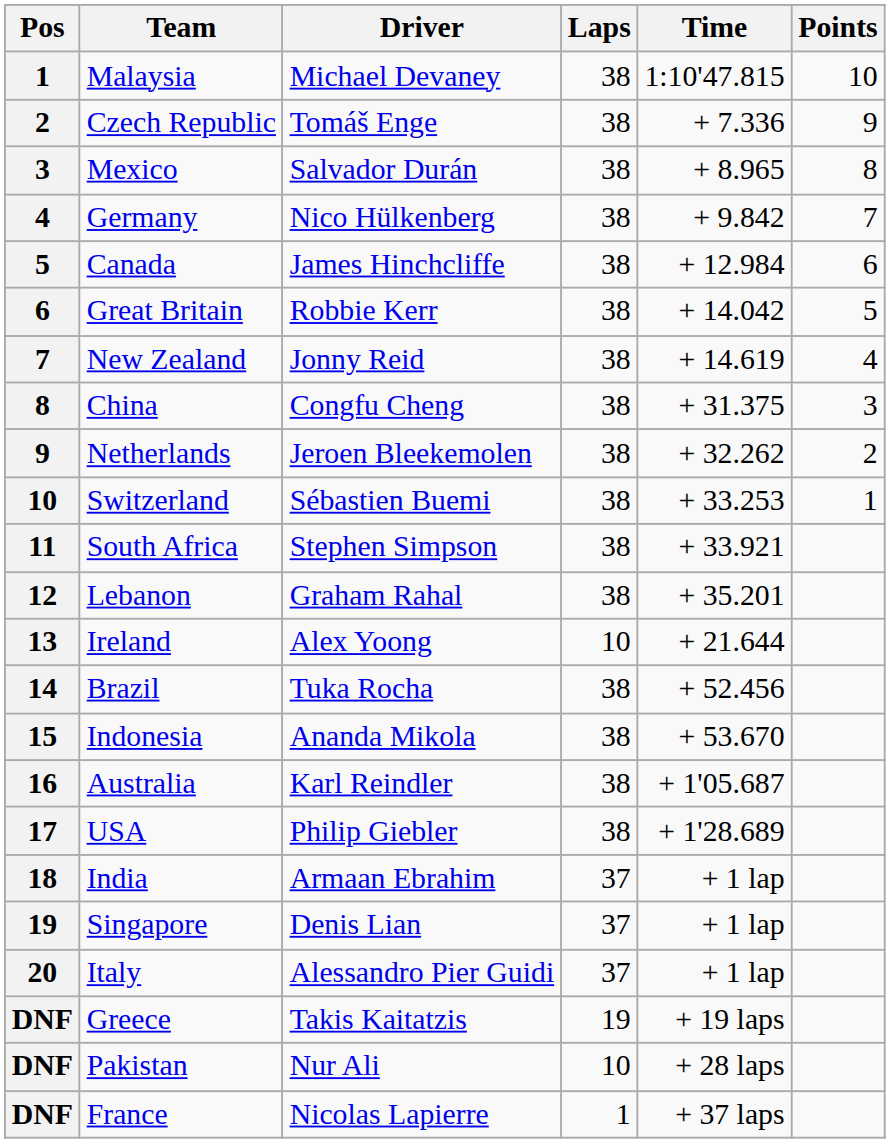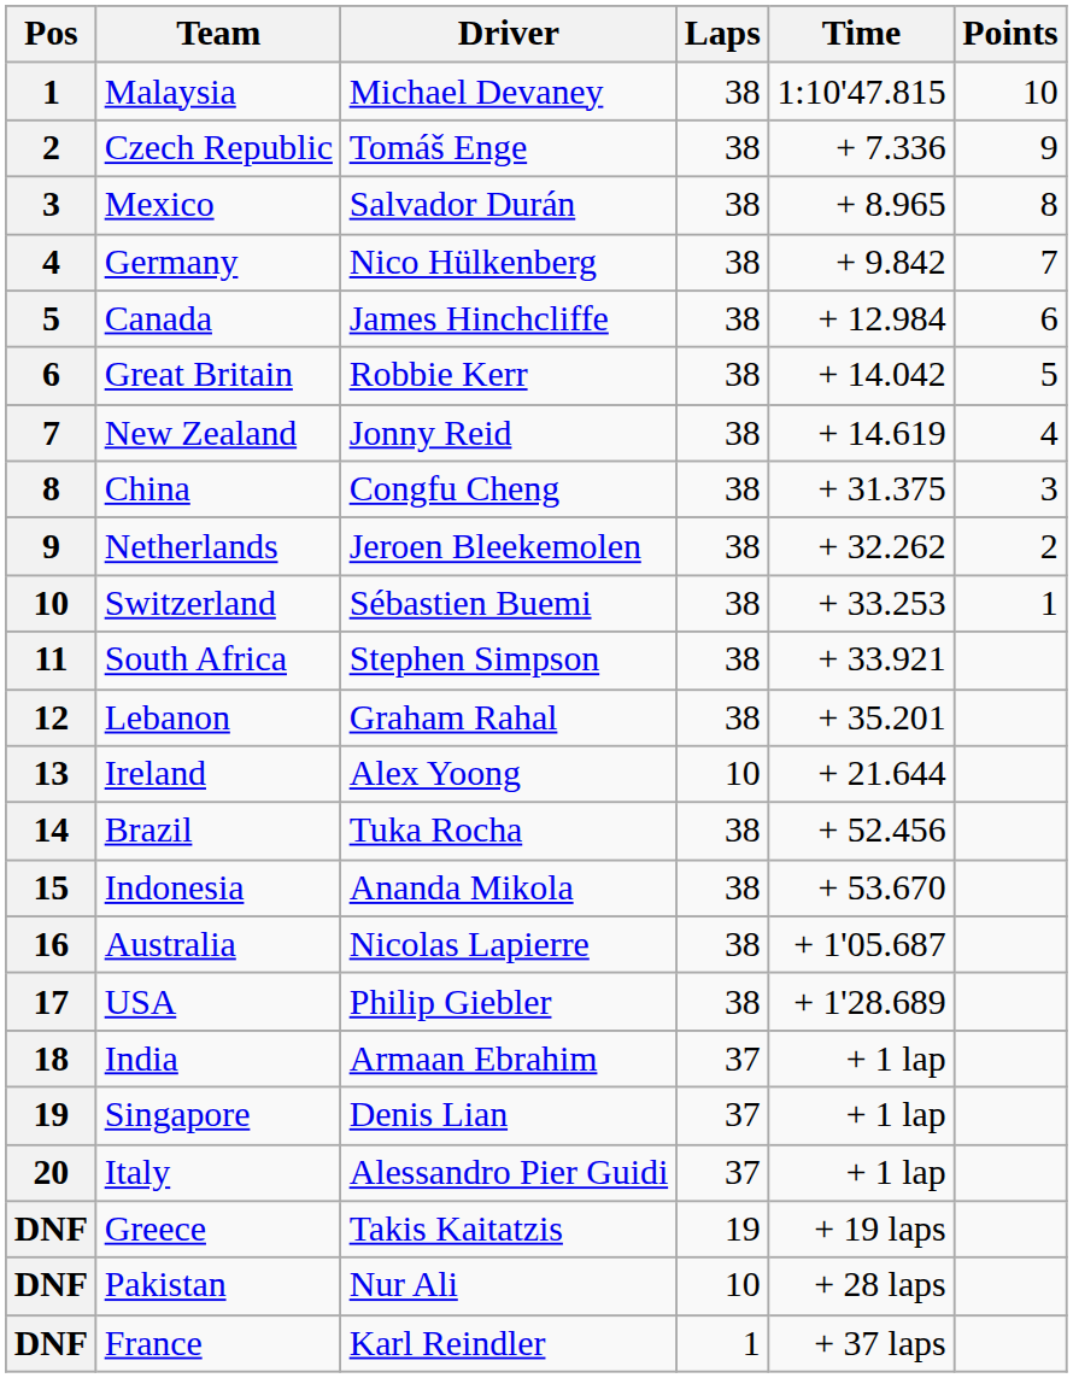Australia | Driver: Karl Reindler -> Nicolas Lapierre
France | Driver: Nicolas Lapierre -> Karl Reindler
